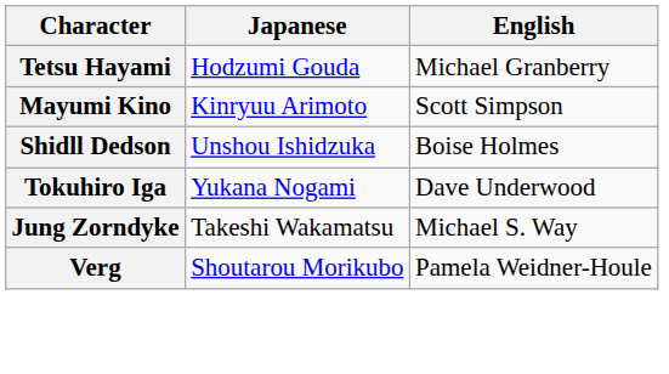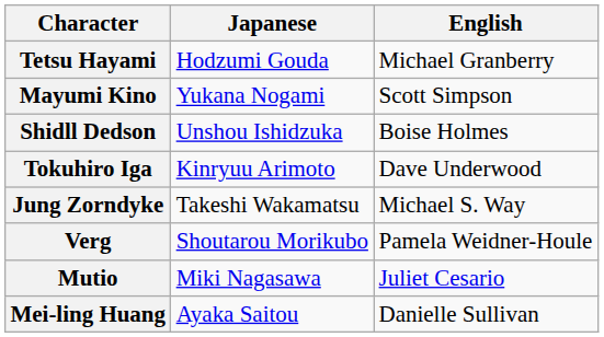Mayumi Kino | Japanese: Kinryuu Arimoto -> Yukana Nogami
Tokuhiro Iga | Japanese: Yukana Nogami -> Kinryuu Arimoto
+ row: Mutio | Miki Nagasawa | Juliet Cesario
+ row: Mei-ling Huang | Ayaka Saitou | Danielle Sullivan
